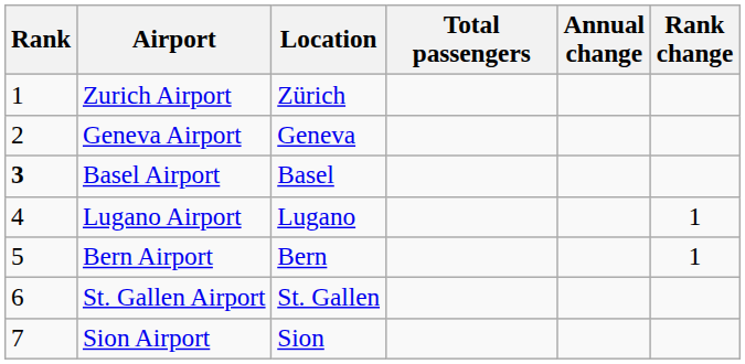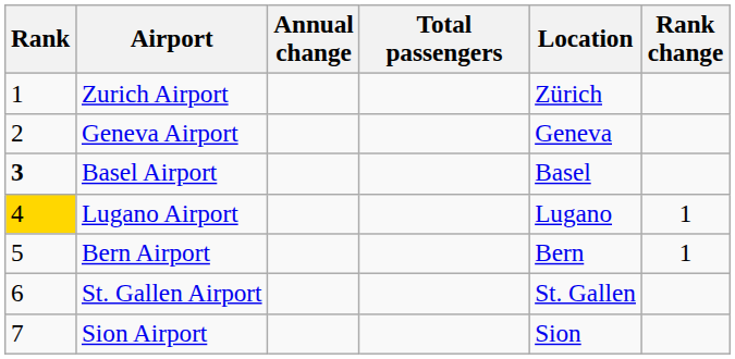columns swapped: Location <-> Annual change
Lugano Airport | Rank: no background -> gold background
